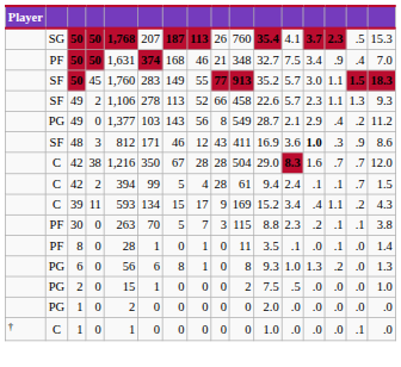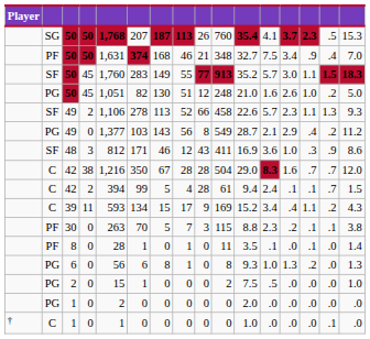+ row: PG | 50 | 45 | 1,051 | 82 | 130 | 51 | 12 | 248 | 21.0 | 1.6 | 2.6 | 1.0 | .2 | 5.0
48 | column 13: bold -> normal
